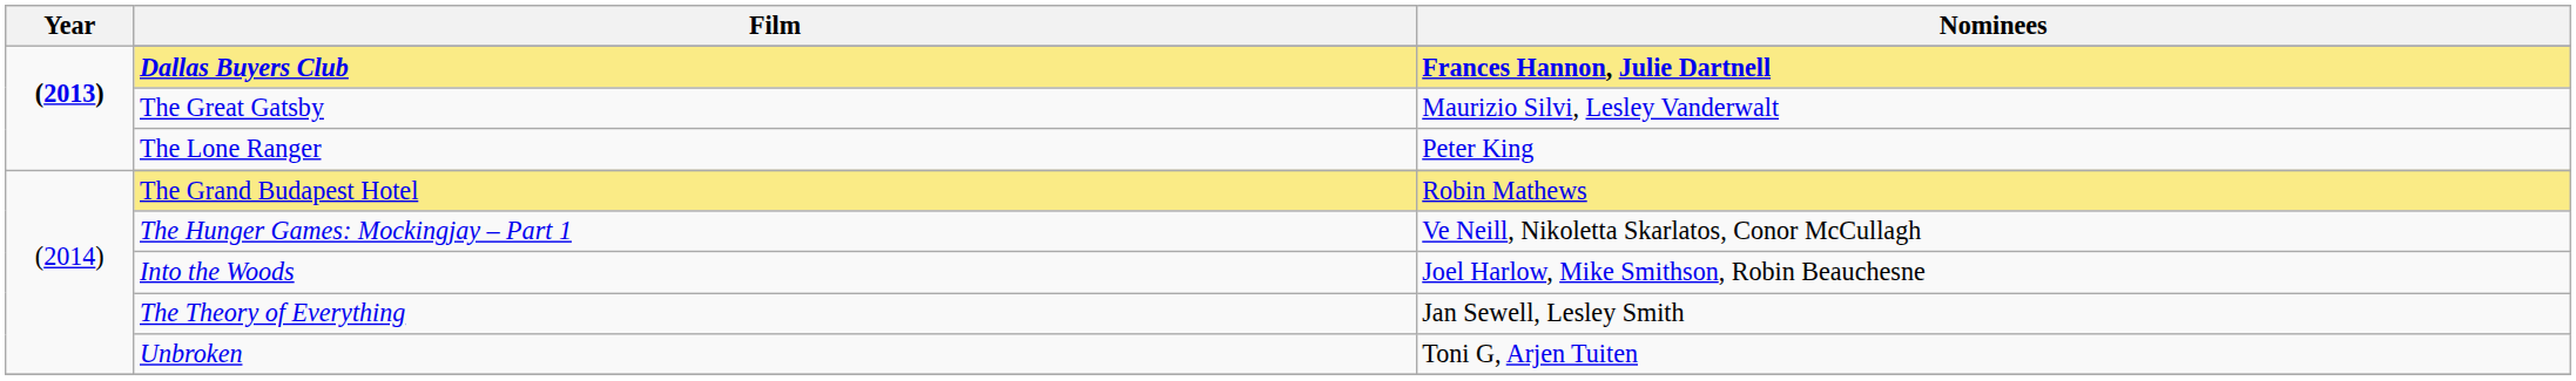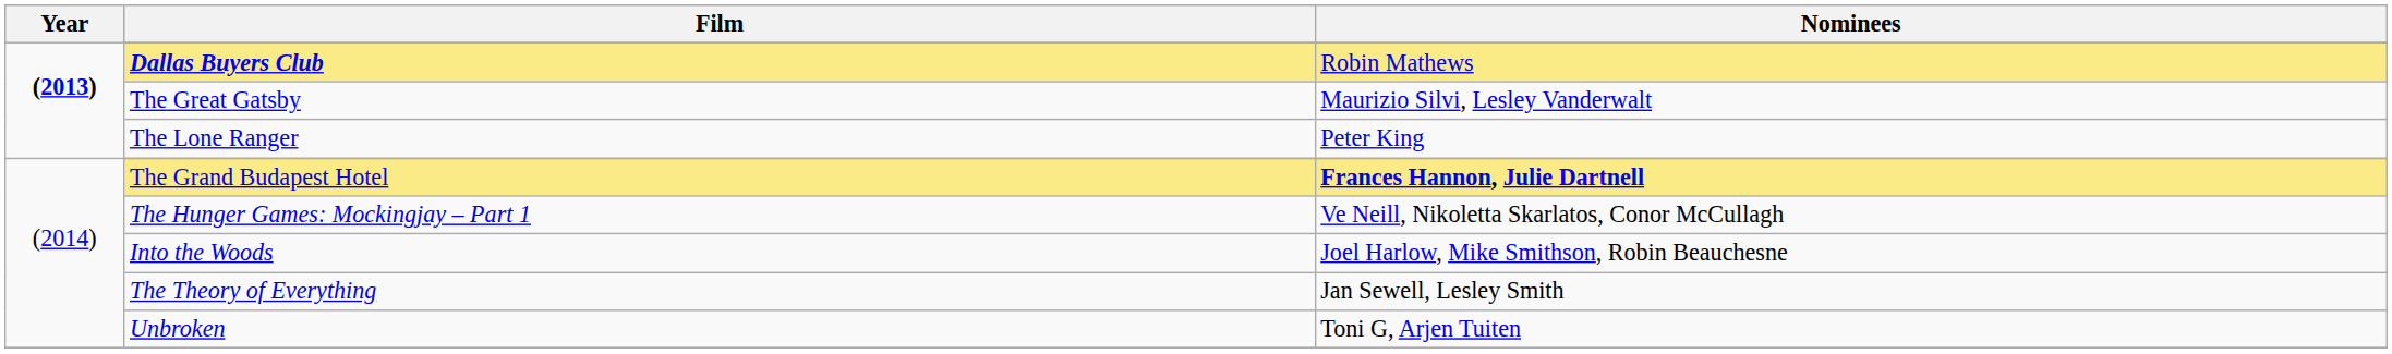Dallas Buyers Club | Nominees: Frances Hannon, Julie Dartnell -> Robin Mathews
The Grand Budapest Hotel | Nominees: Robin Mathews -> Frances Hannon, Julie Dartnell
